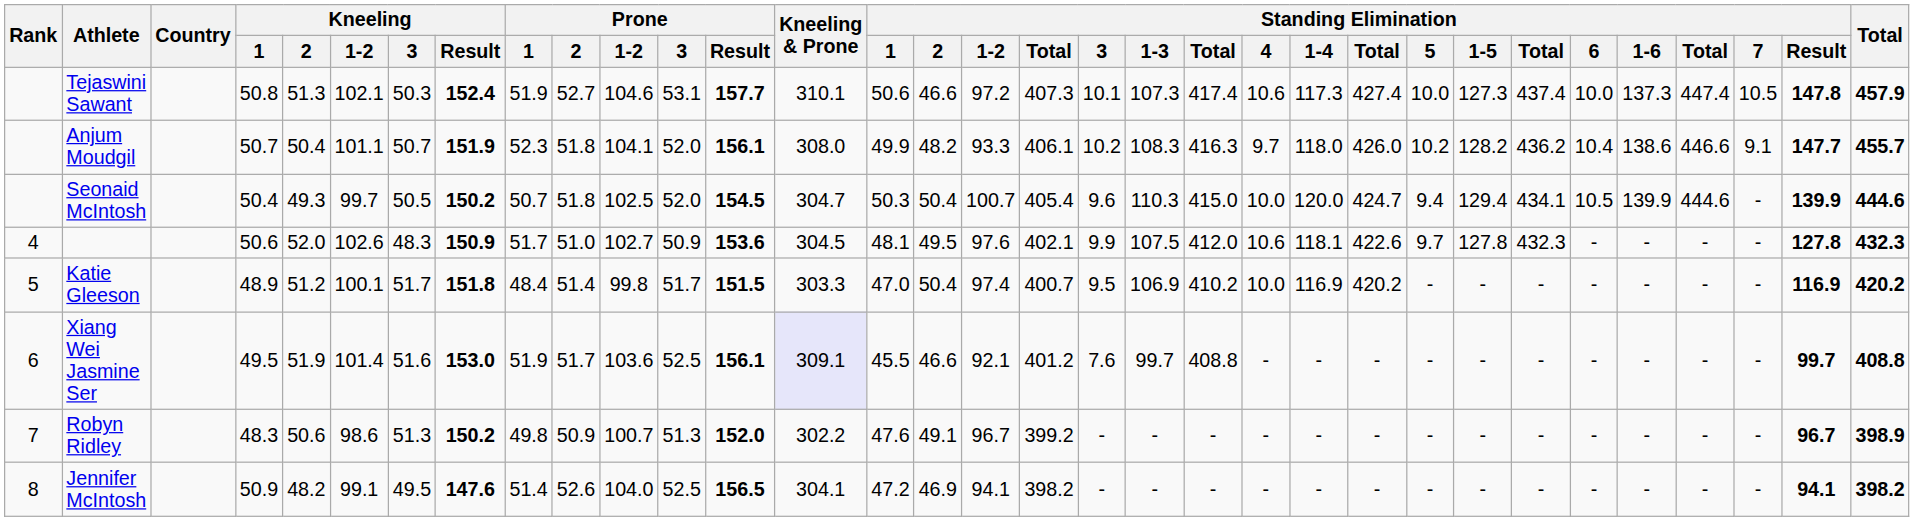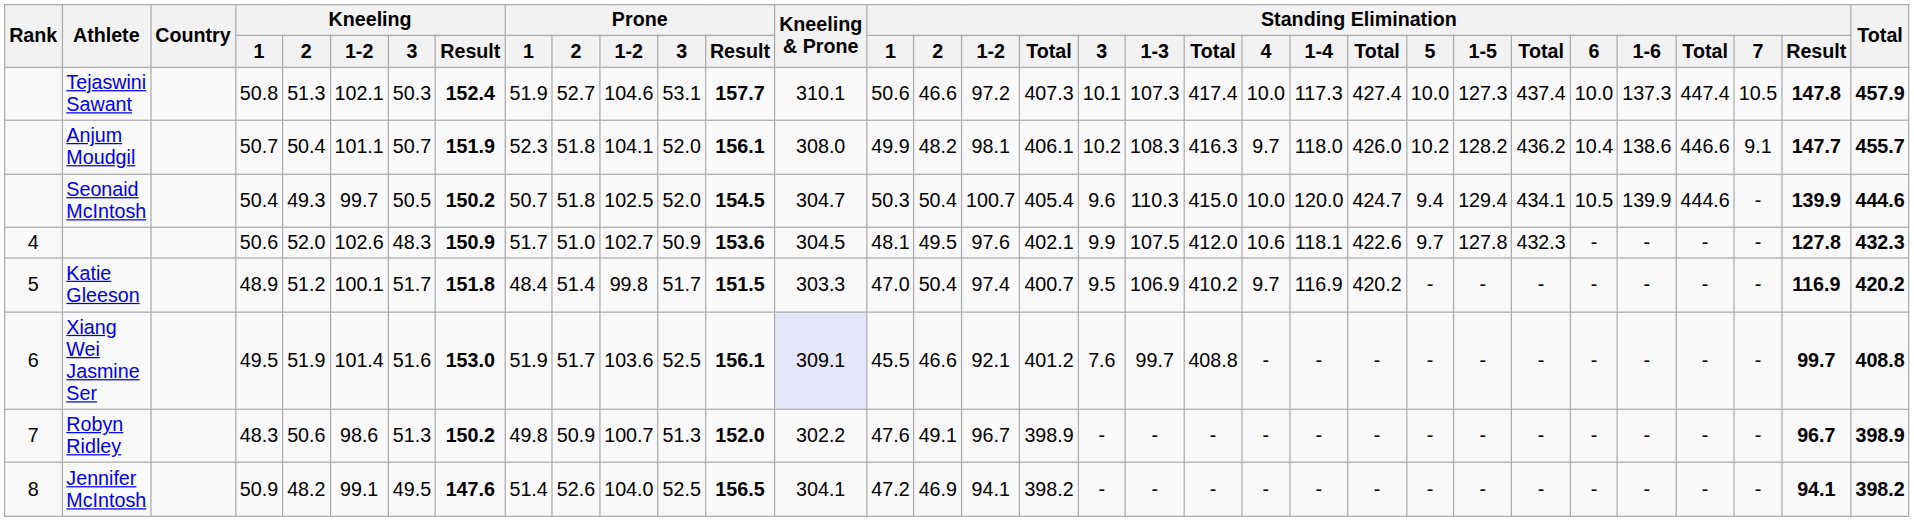Tejaswini Sawant | Standing Elimination / 4: 10.6 -> 10.0
Anjum Moudgil | Standing Elimination / 1-2: 93.3 -> 98.1
Katie Gleeson | Standing Elimination / 4: 10.0 -> 9.7
Robyn Ridley | column 18: 399.2 -> 398.9
